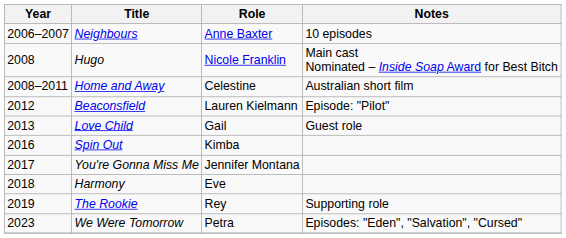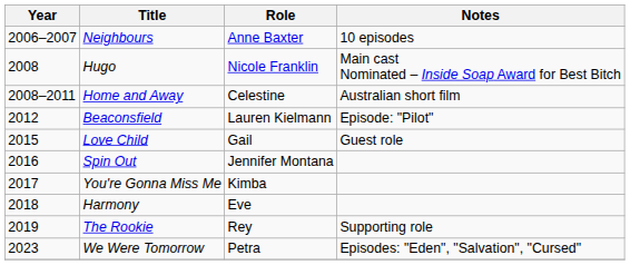Love Child | Year: 2013 -> 2015
Spin Out | Role: Kimba -> Jennifer Montana
You're Gonna Miss Me | Role: Jennifer Montana -> Kimba
